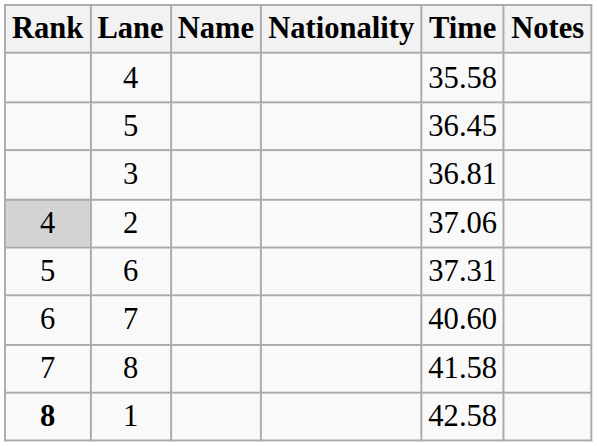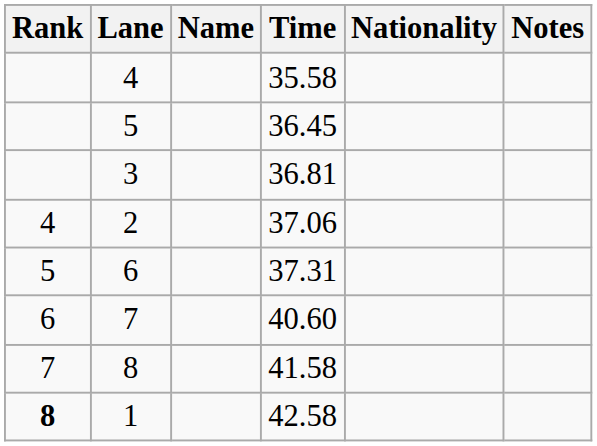columns swapped: Nationality <-> Time
2 | Rank: lightgrey background -> no background
